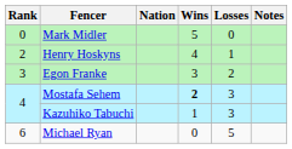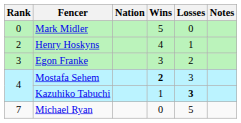Kazuhiko Tabuchi | Losses: normal -> bold
Michael Ryan | Rank: 6 -> 7
